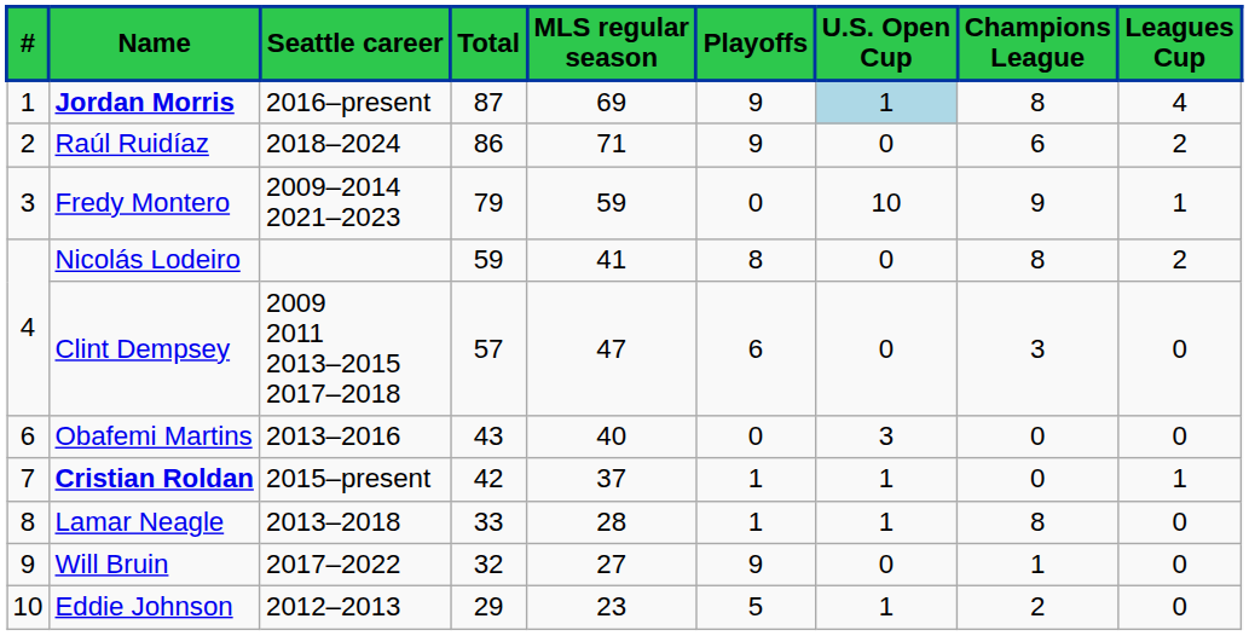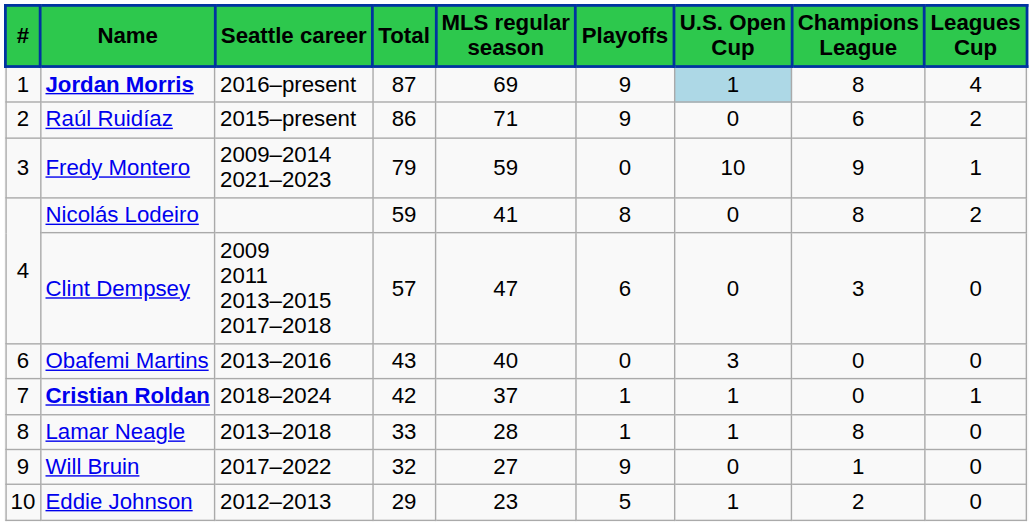Raúl Ruidíaz | Seattle career: 2018–2024 -> 2015–present
Cristian Roldan | Seattle career: 2015–present -> 2018–2024
